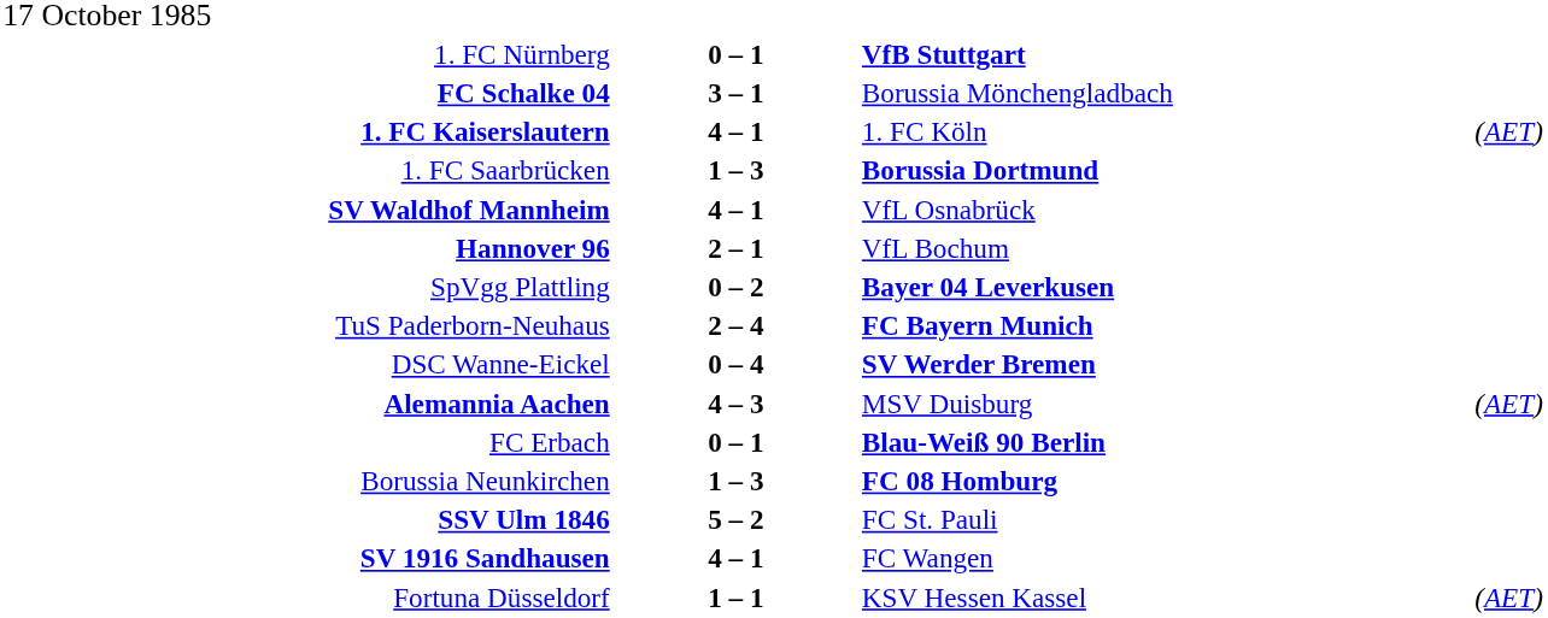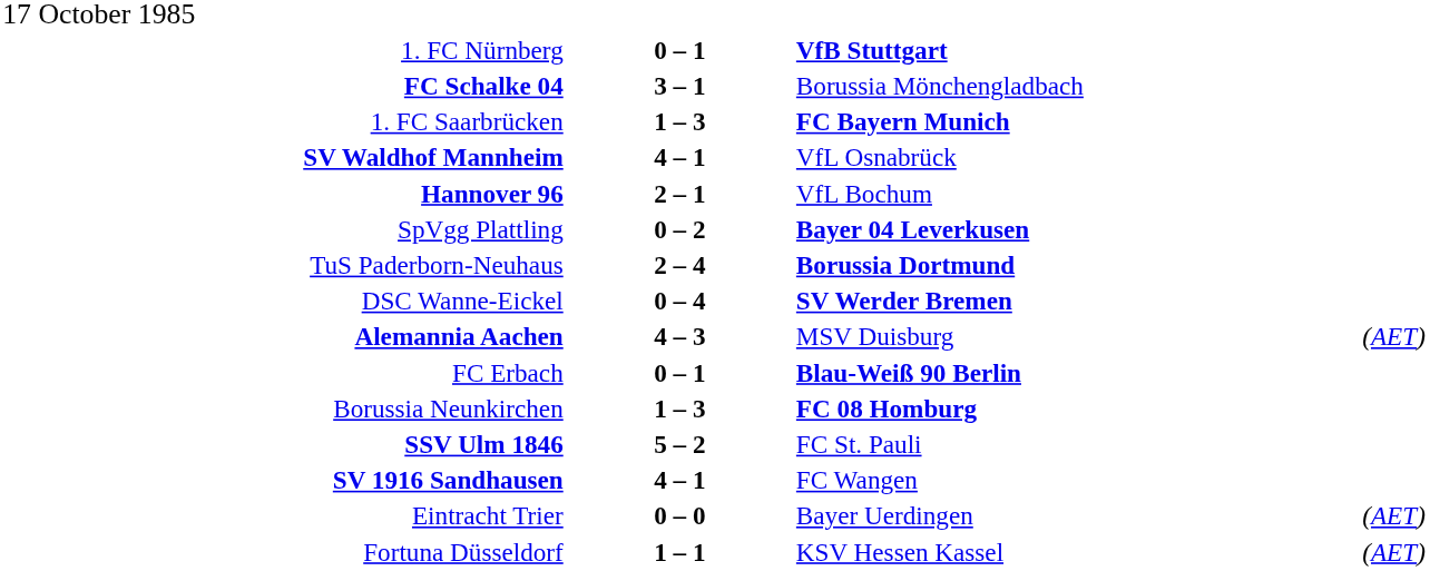- row: 1. FC Kaiserslautern | 4 – 1 | 1. FC Köln | (AET)
1. FC Saarbrücken | column 3: Borussia Dortmund -> FC Bayern Munich
TuS Paderborn-Neuhaus | column 3: FC Bayern Munich -> Borussia Dortmund
+ row: Eintracht Trier | 0 – 0 | Bayer Uerdingen | (AET)
